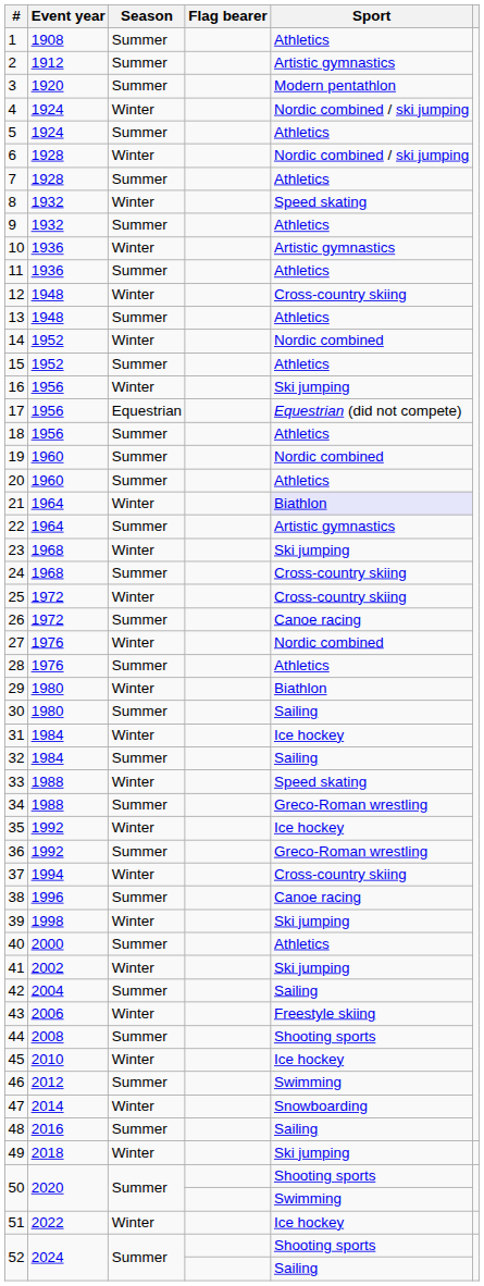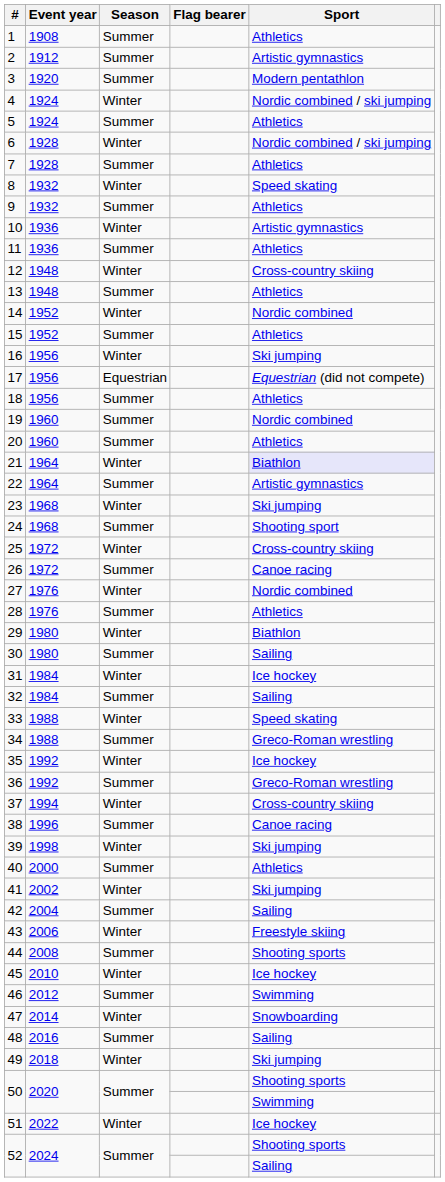24 | Sport: Cross-country skiing -> Shooting sport
